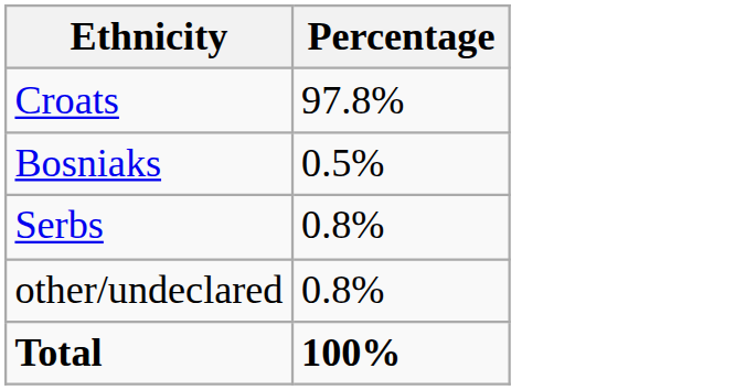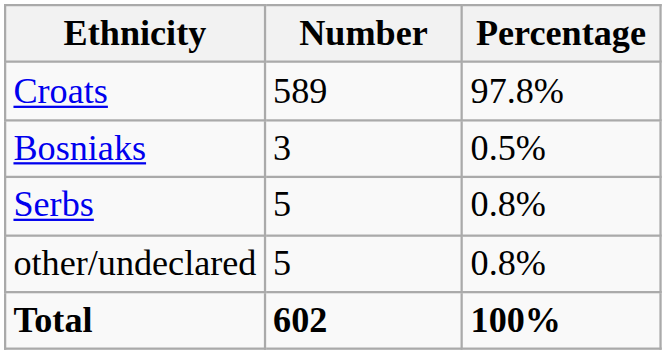+ column: Number | 589 | 3 | 5 | 5 | 602
